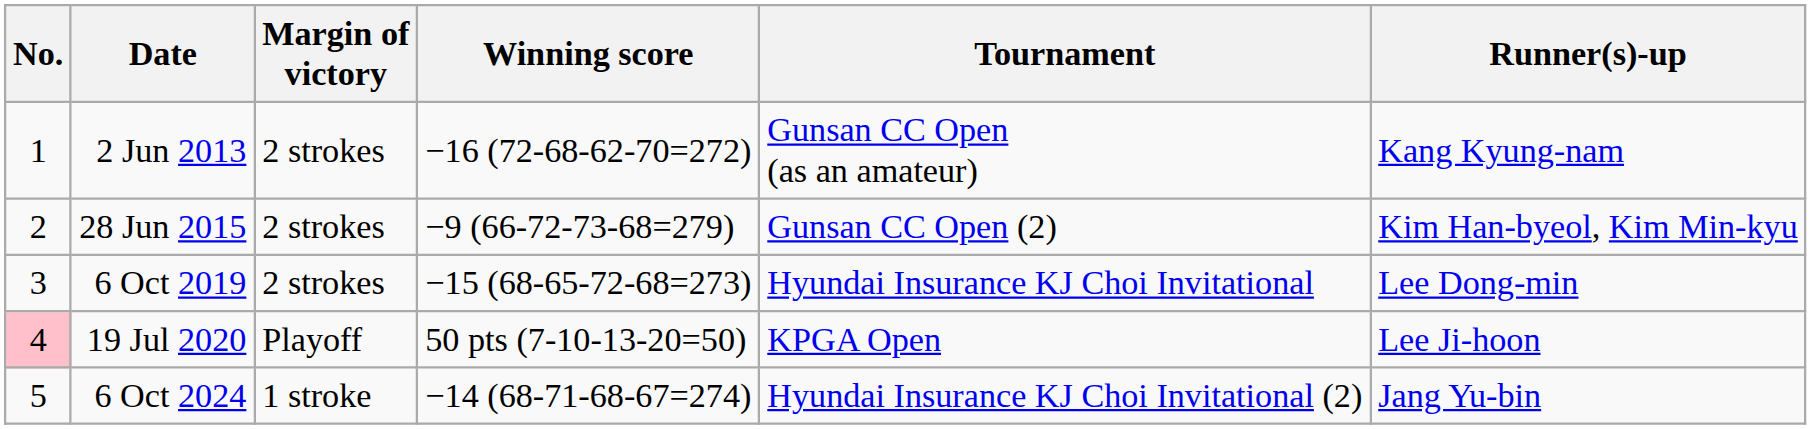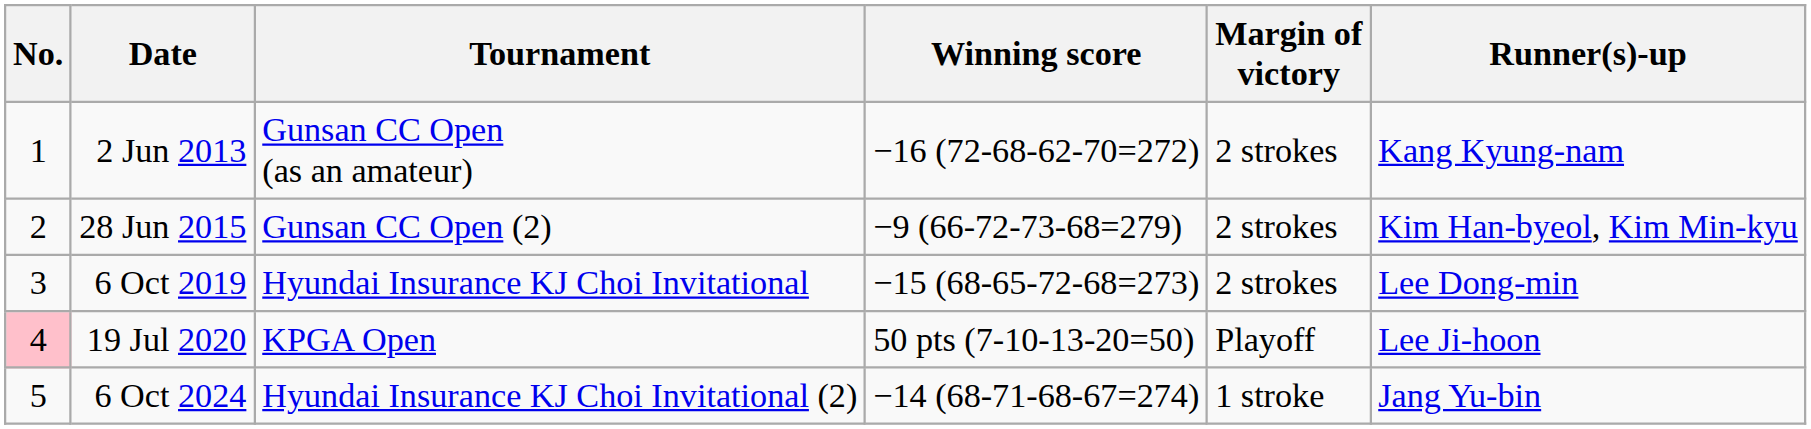columns swapped: Tournament <-> Margin of victory
